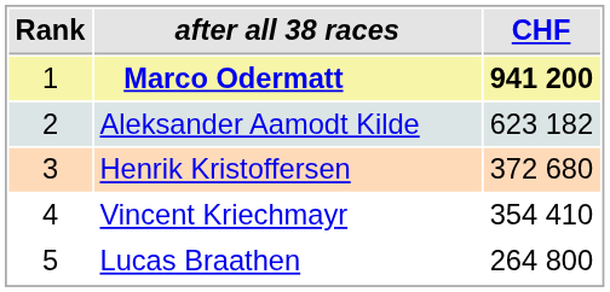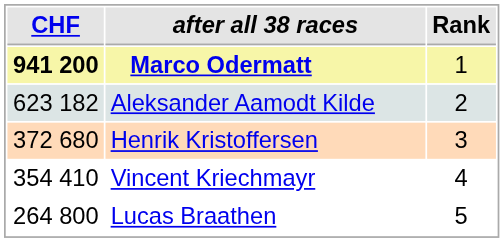columns swapped: Rank <-> CHF
